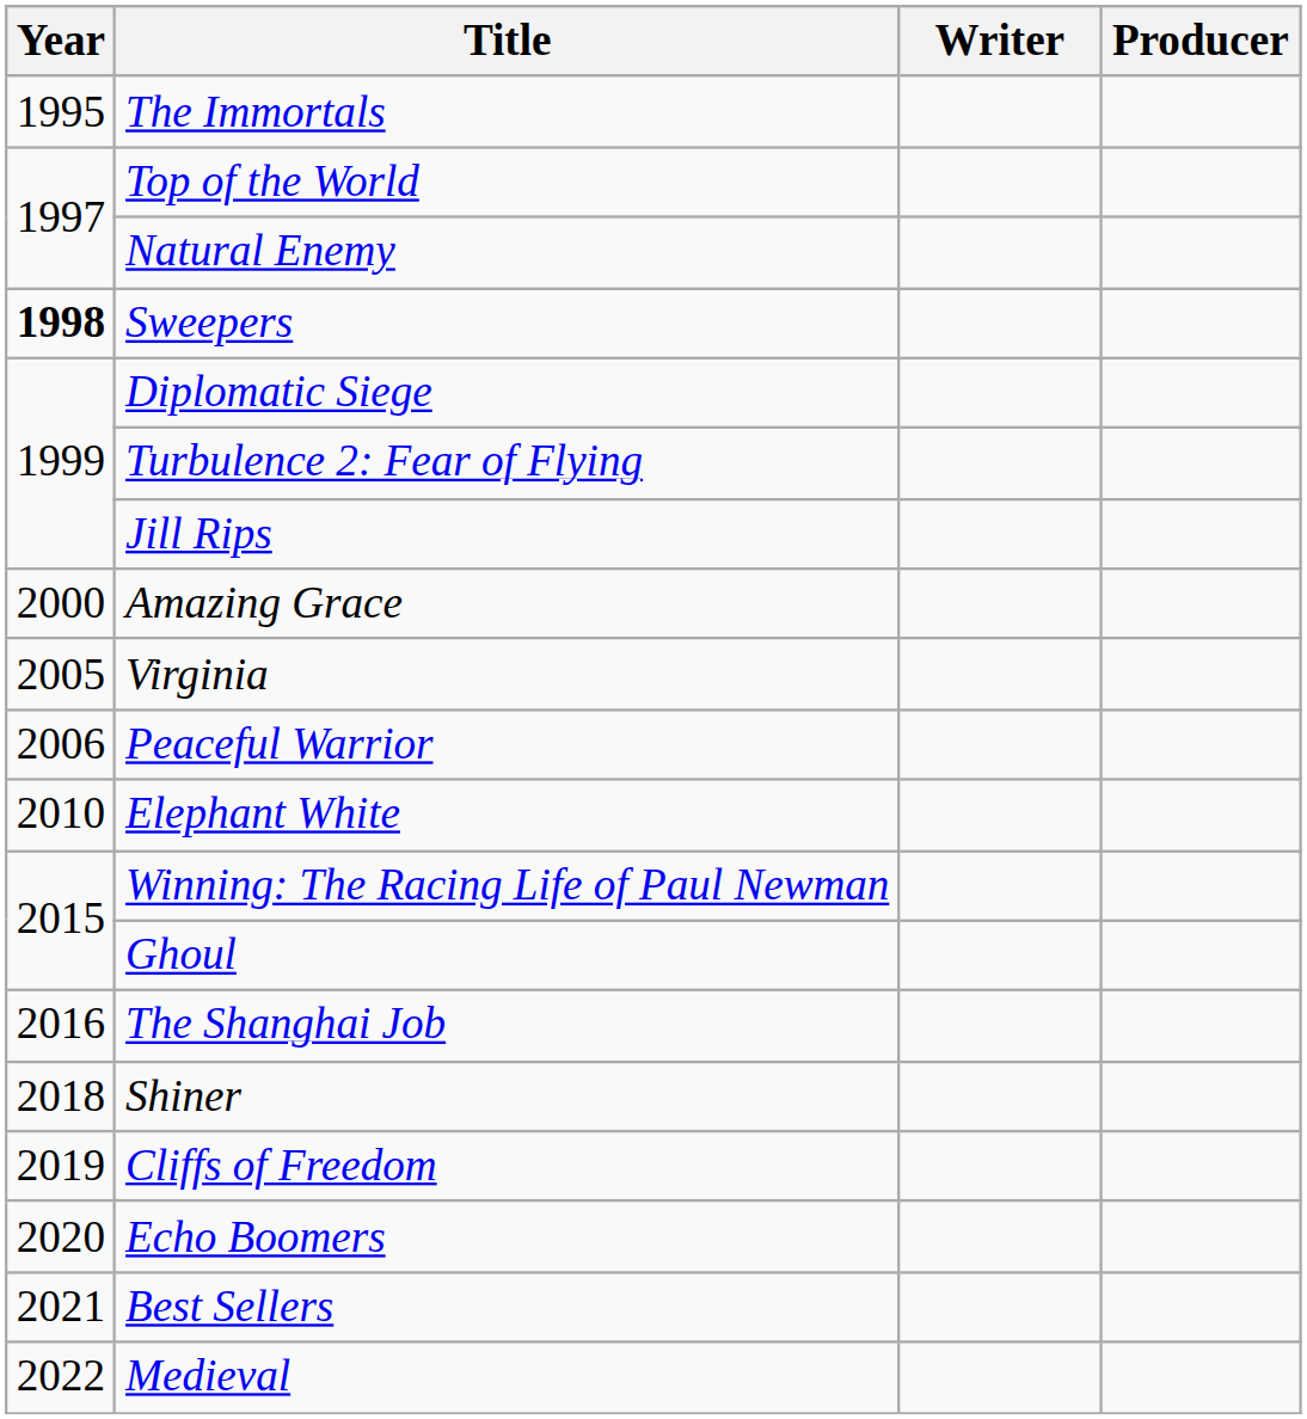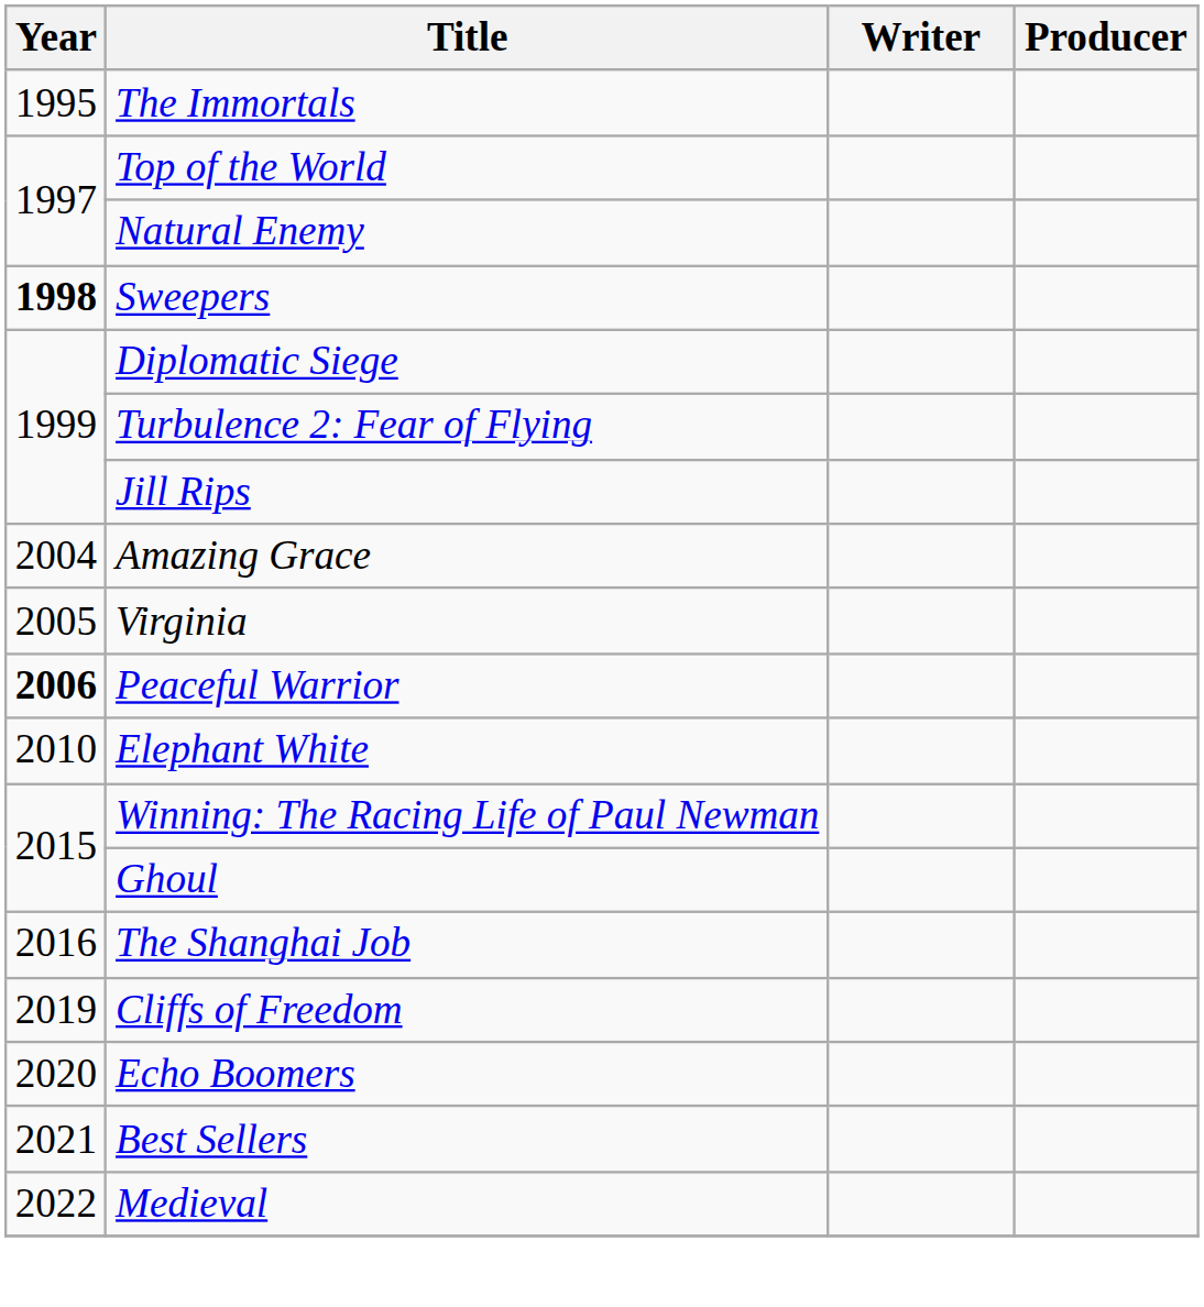Amazing Grace | Year: 2000 -> 2004
Peaceful Warrior | Year: normal -> bold
- row: 2018 | Shiner
